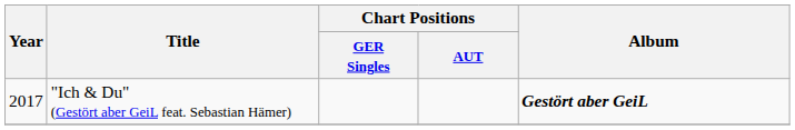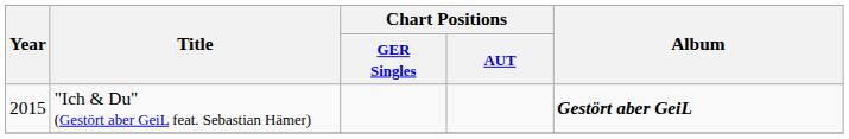"Ich & Du" (Gestört aber GeiL feat. Sebastian Hämer) | Year: 2017 -> 2015
